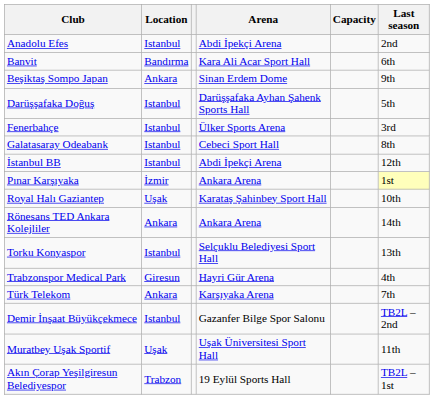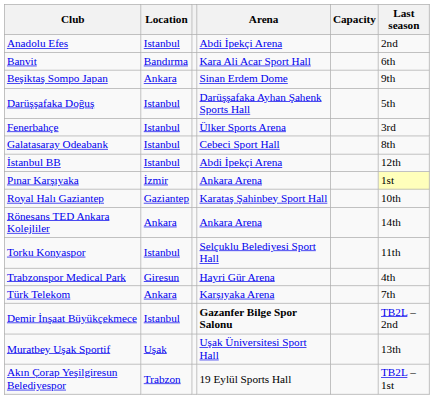Royal Halı Gaziantep | Location: Uşak -> Gaziantep
Torku Konyaspor | Last season: 13th -> 11th
Demir İnşaat Büyükçekmece | Arena: normal -> bold
Muratbey Uşak Sportif | Last season: 11th -> 13th
